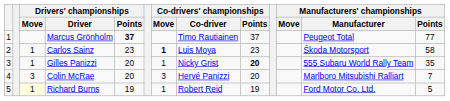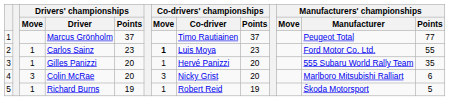Marcus Grönholm | Drivers' championships / Points: bold -> normal
Carlos Sainz | Manufacturers' championships / Manufacturer: Škoda Motorsport -> Ford Motor Co. Ltd.
Carlos Sainz | Manufacturers' championships / Points: 58 -> 55
Gilles Panizzi | Co-drivers' championships / Co-driver: Nicky Grist -> Hervé Panizzi
Gilles Panizzi | Co-drivers' championships / Points: bold -> normal
Colin McRae | Co-drivers' championships / Co-driver: Hervé Panizzi -> Nicky Grist
Colin McRae | Manufacturers' championships / Points: 7 -> 6
Richard Burns | Drivers' championships / Move: lightyellow background -> no background
Richard Burns | Manufacturers' championships / Manufacturer: Ford Motor Co. Ltd. -> Škoda Motorsport
